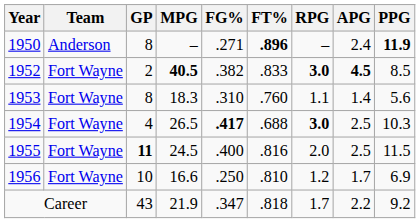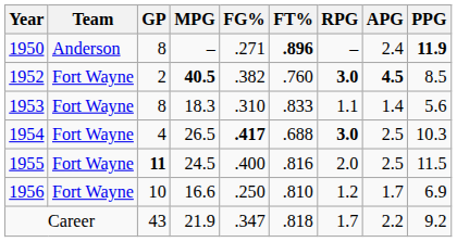1952 | FT%: .833 -> .760
1953 | FT%: .760 -> .833
